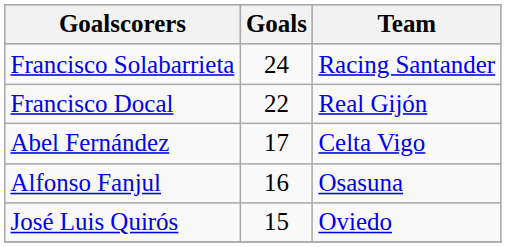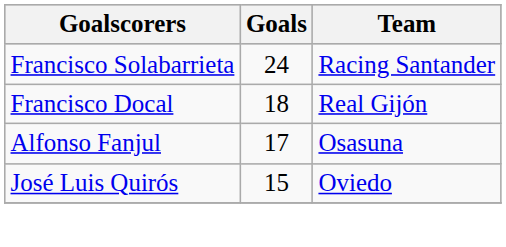Francisco Docal | Goals: 22 -> 18
- row: Abel Fernández | 17 | Celta Vigo
Alfonso Fanjul | Goals: 16 -> 17
